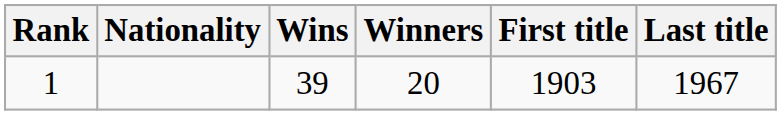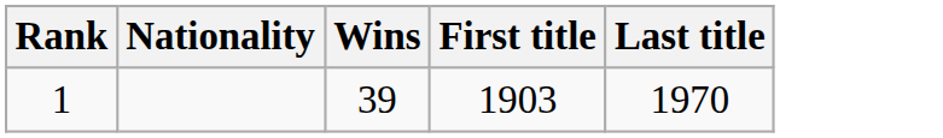- column: Winners | 20
1 | Last title: 1967 -> 1970
